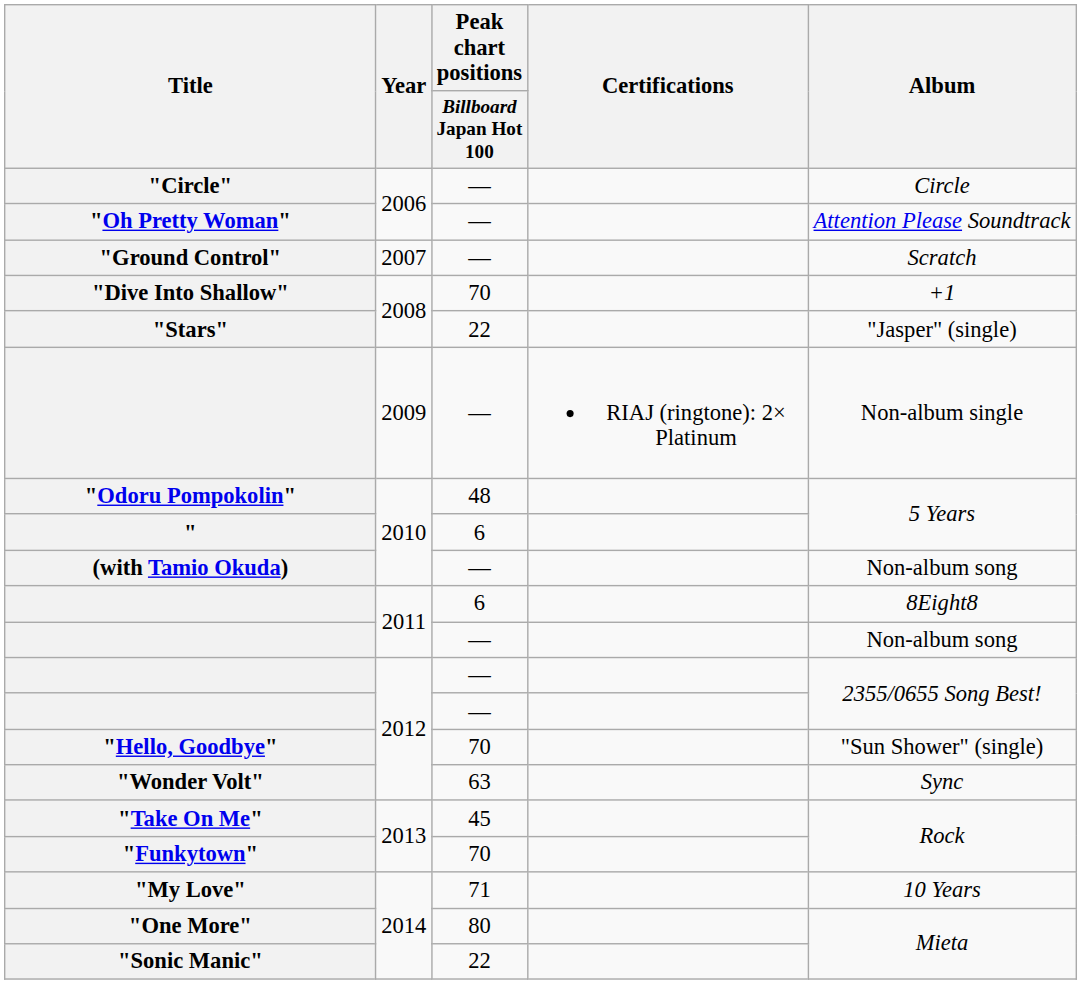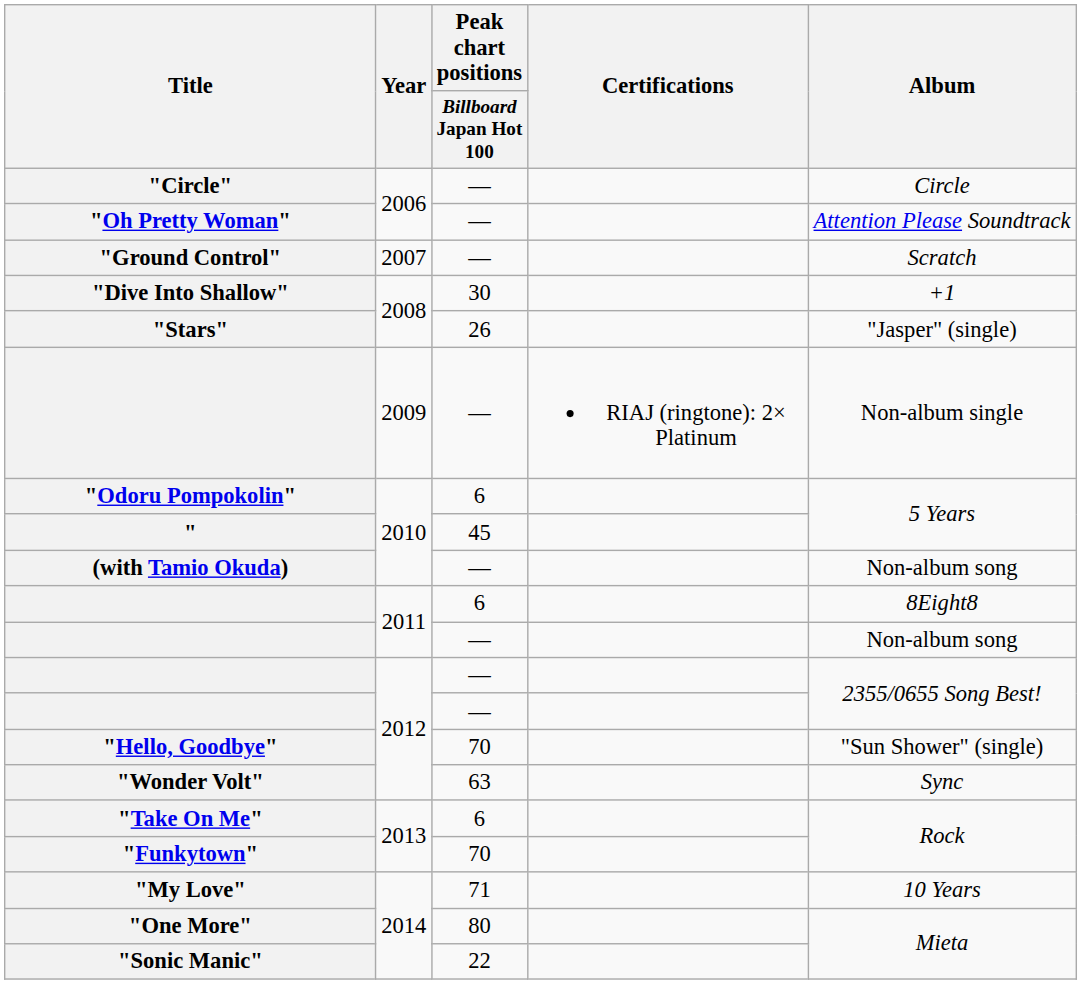"Dive Into Shallow" | Peak chart positions / Billboard Japan Hot 100: 70 -> 30
"Stars" | Peak chart positions / Billboard Japan Hot 100: 22 -> 26
"Odoru Pompokolin" | Peak chart positions / Billboard Japan Hot 100: 48 -> 6
" | Peak chart positions / Billboard Japan Hot 100: 6 -> 45
"Take On Me" | Peak chart positions / Billboard Japan Hot 100: 45 -> 6
